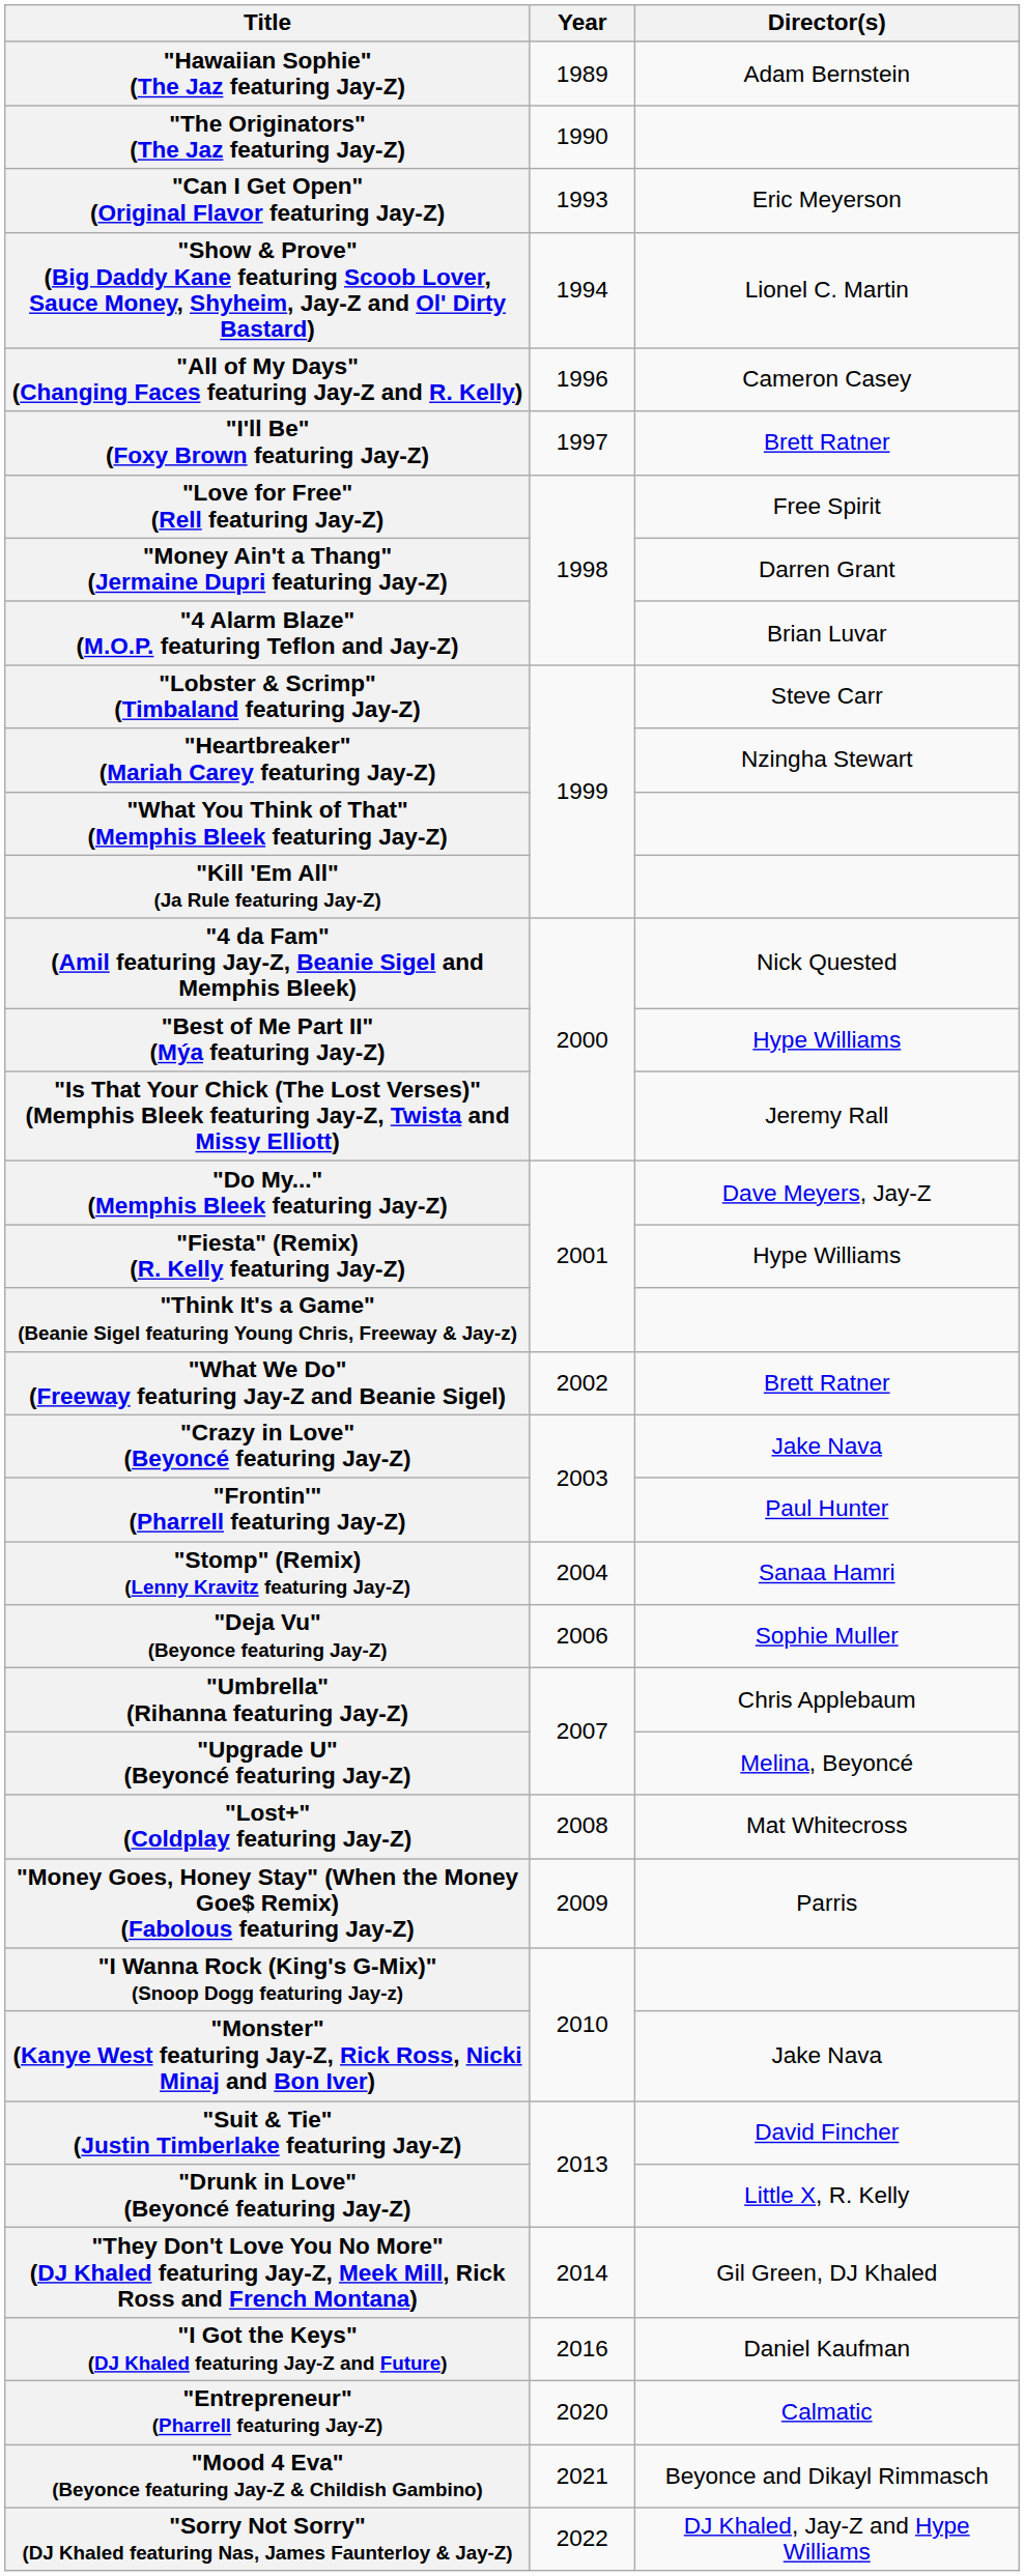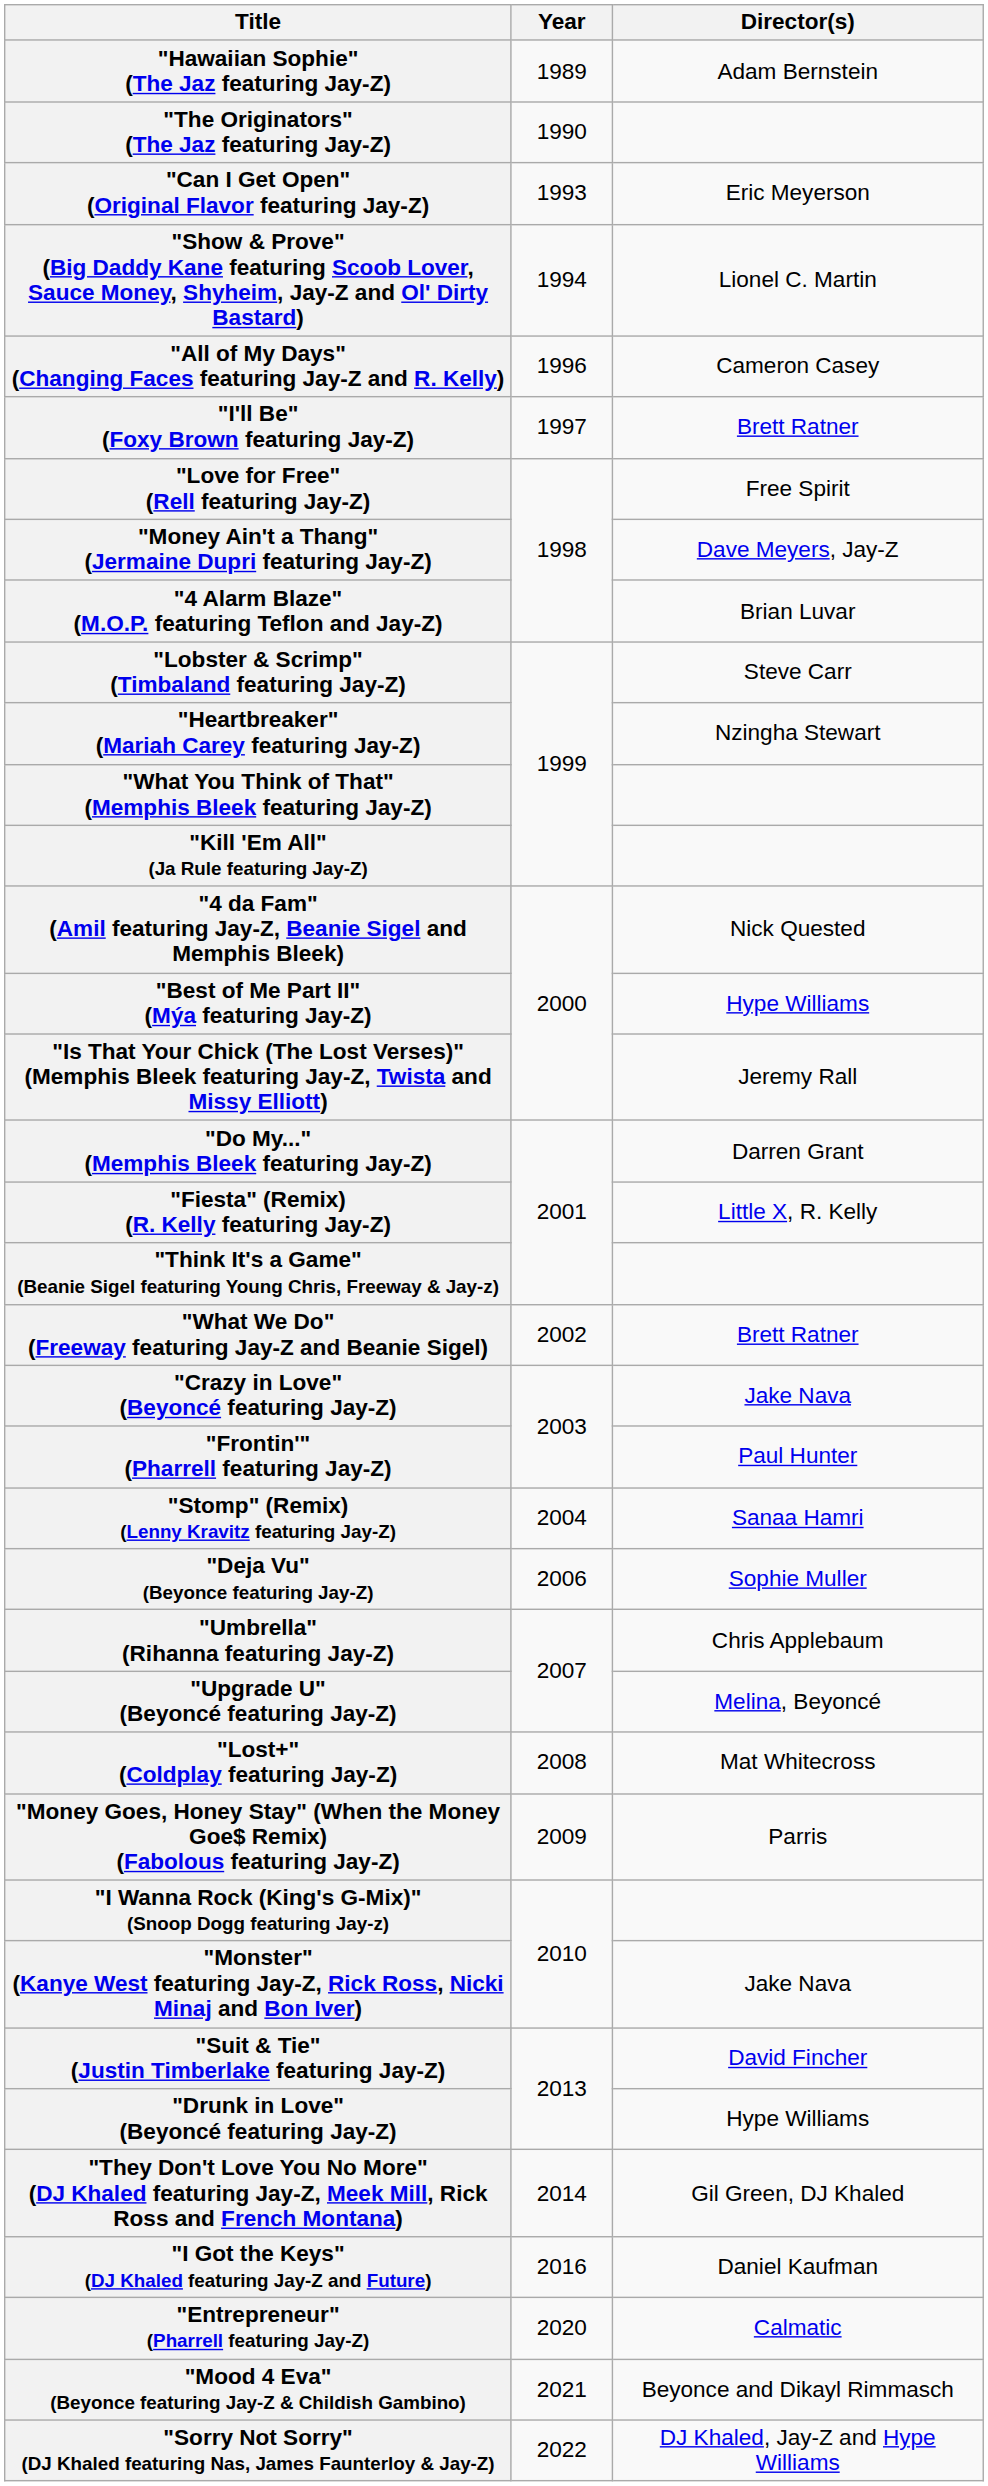"Money Ain't a Thang" (Jermaine Dupri featuring Jay-Z) | Director(s): Darren Grant -> Dave Meyers, Jay-Z
"Do My..." (Memphis Bleek featuring Jay-Z) | Director(s): Dave Meyers, Jay-Z -> Darren Grant
"Fiesta" (Remix) (R. Kelly featuring Jay-Z) | Director(s): Hype Williams -> Little X, R. Kelly
"Drunk in Love" (Beyoncé featuring Jay-Z) | Director(s): Little X, R. Kelly -> Hype Williams
